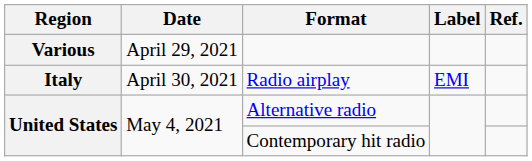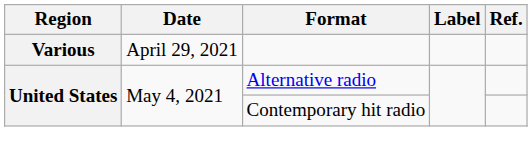- row: Italy | April 30, 2021 | Radio airplay | EMI
